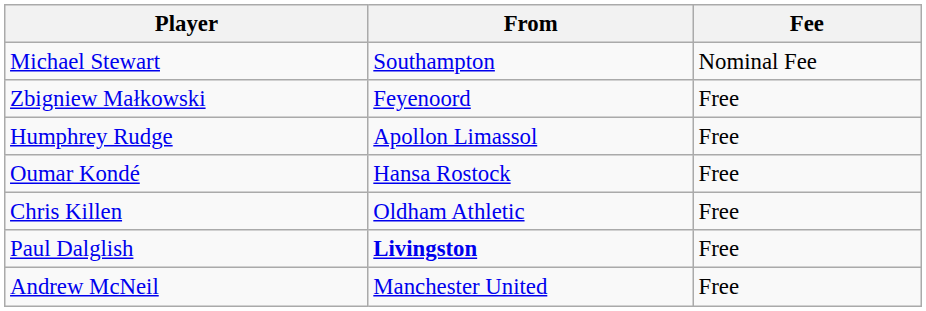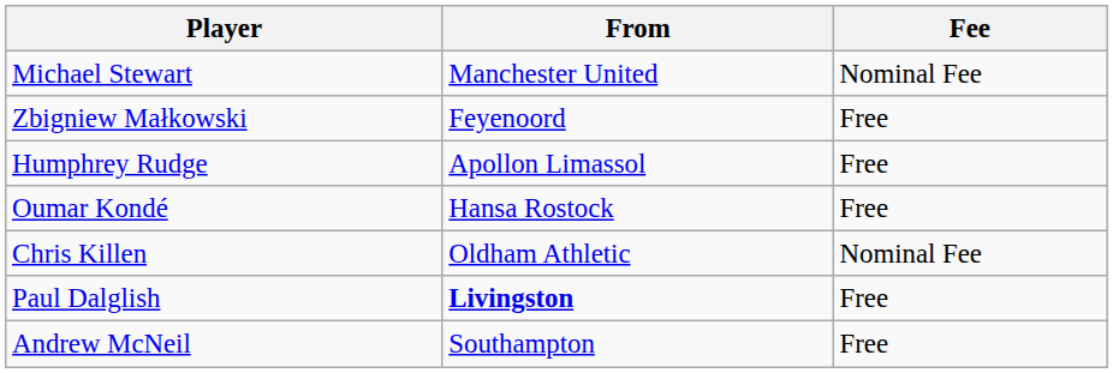Michael Stewart | From: Southampton -> Manchester United
Chris Killen | Fee: Free -> Nominal Fee
Andrew McNeil | From: Manchester United -> Southampton
